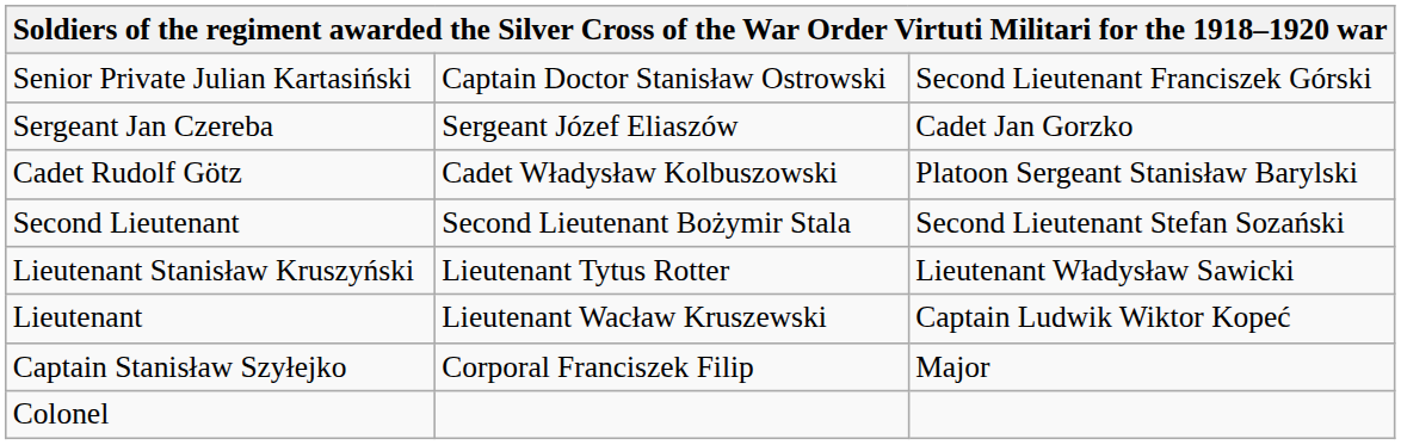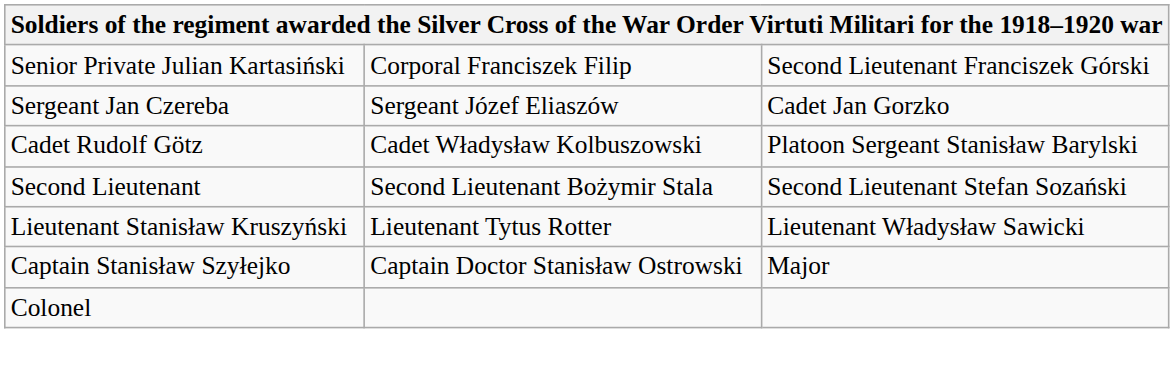Senior Private Julian Kartasiński | column 2: Captain Doctor Stanisław Ostrowski -> Corporal Franciszek Filip
- row: Lieutenant | Lieutenant Wacław Kruszewski | Captain Ludwik Wiktor Kopeć
Captain Stanisław Szyłejko | column 2: Corporal Franciszek Filip -> Captain Doctor Stanisław Ostrowski
